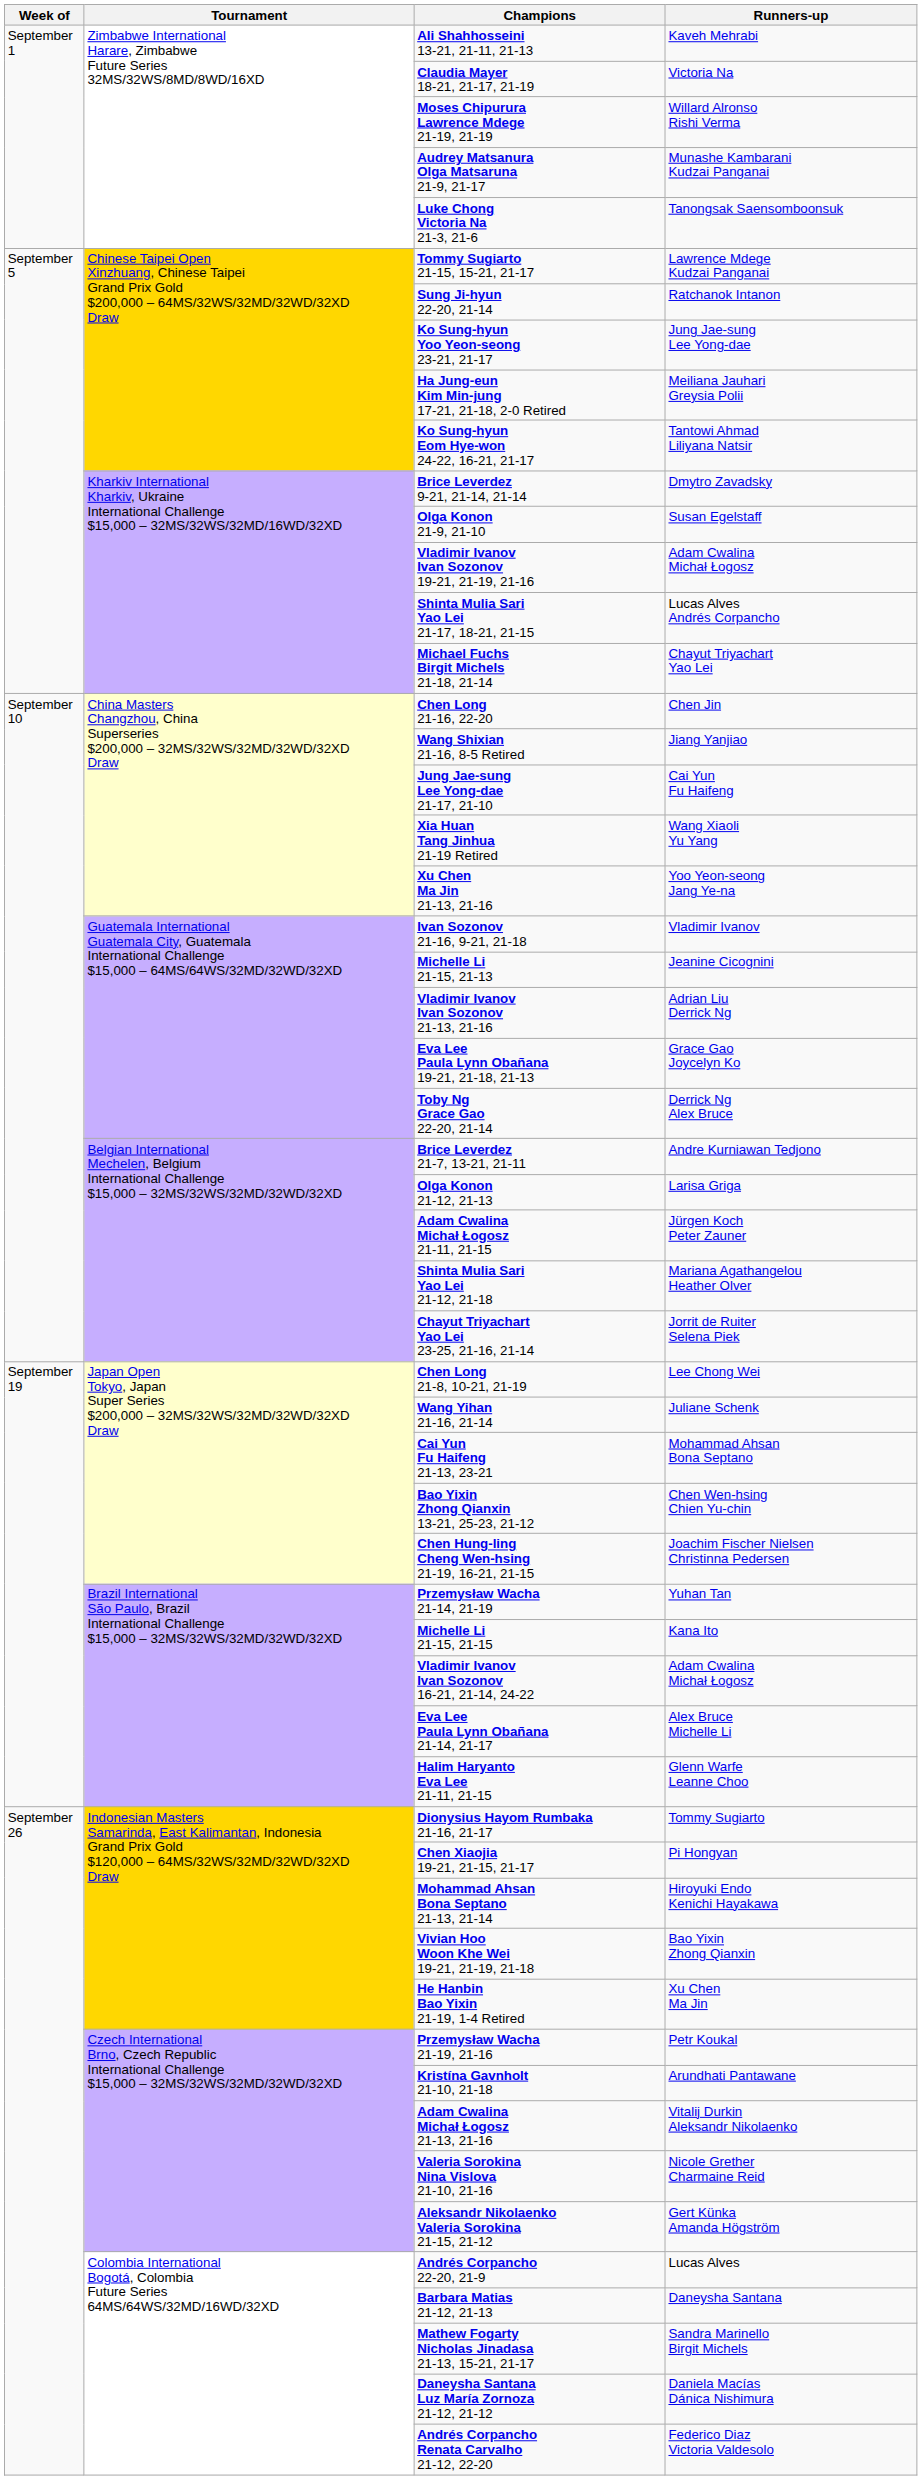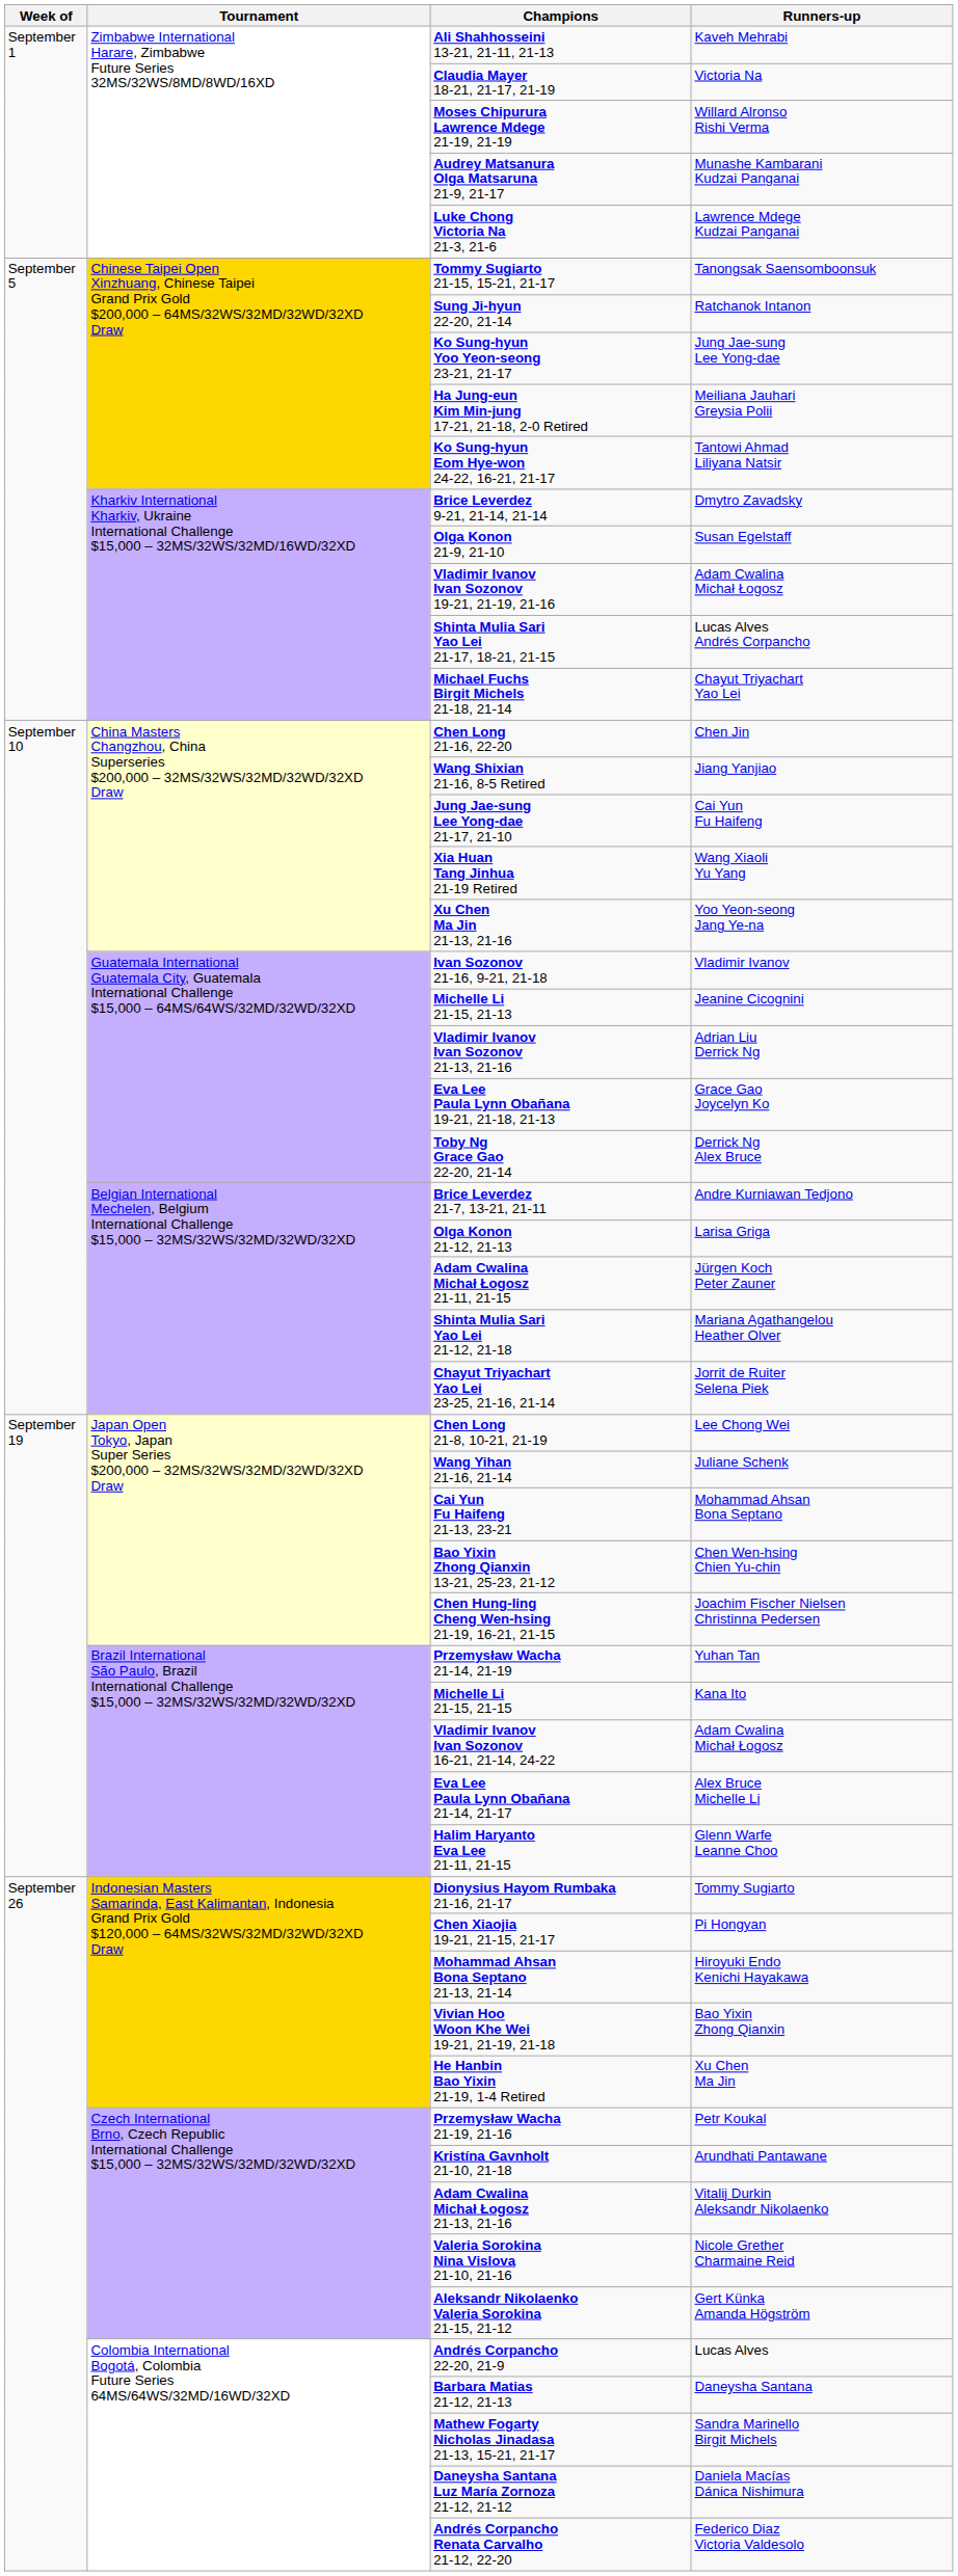Luke Chong Victoria Na 21-3, 21-6 | Runners-up: Tanongsak Saensomboonsuk -> Lawrence Mdege Kudzai Panganai
Tommy Sugiarto 21-15, 15-21, 21-17 | Runners-up: Lawrence Mdege Kudzai Panganai -> Tanongsak Saensomboonsuk
